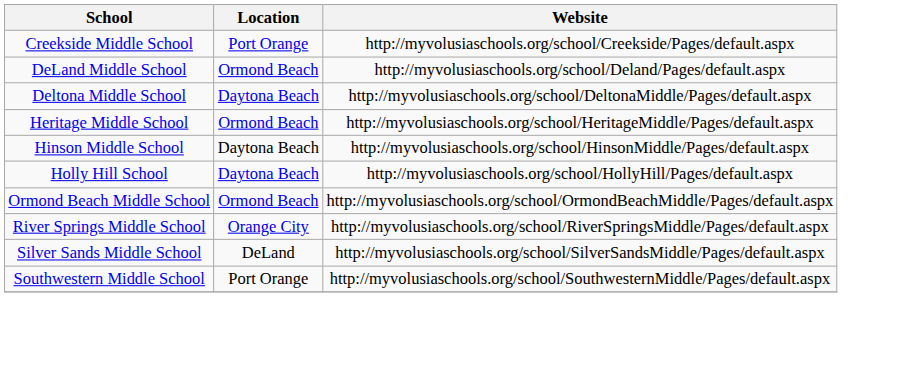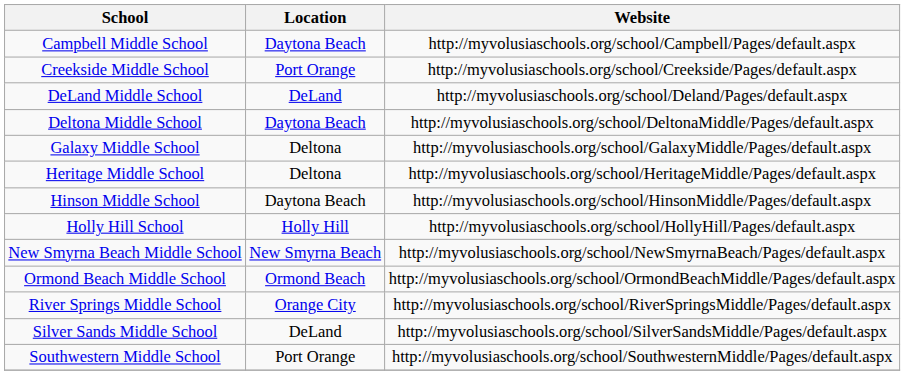+ row: Campbell Middle School | Daytona Beach | http://myvolusiaschools.org/school/Campbell/Pages/default.aspx
DeLand Middle School | Location: Ormond Beach -> DeLand
+ row: Galaxy Middle School | Deltona | http://myvolusiaschools.org/school/GalaxyMiddle/Pages/default.aspx
Heritage Middle School | Location: Ormond Beach -> Deltona
Holly Hill School | Location: Daytona Beach -> Holly Hill
+ row: New Smyrna Beach Middle School | New Smyrna Beach | http://myvolusiaschools.org/school/NewSmyrnaBeach/Pages/default.aspx
